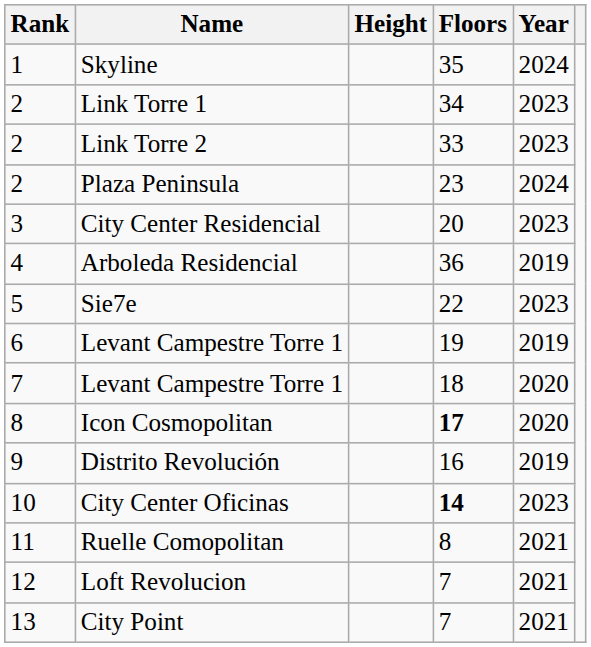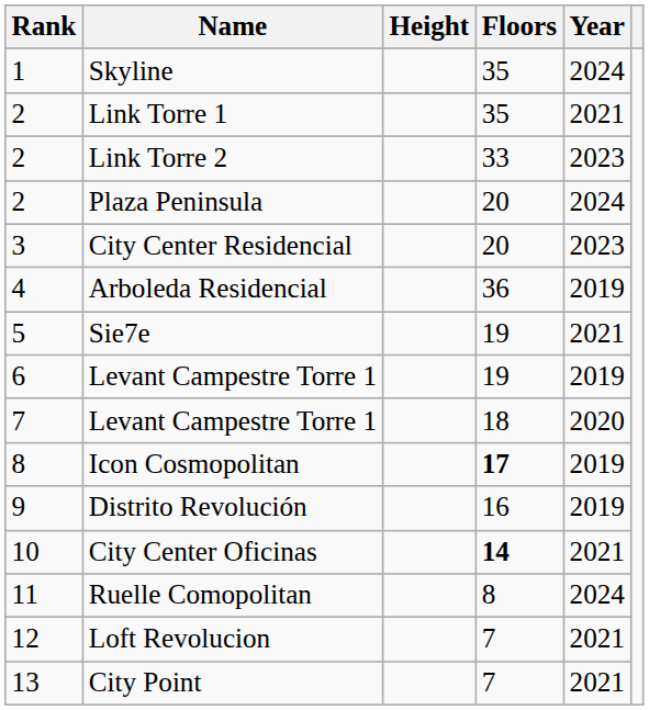Link Torre 1 | Floors: 34 -> 35
Link Torre 1 | Year: 2023 -> 2021
Plaza Peninsula | Floors: 23 -> 20
Sie7e | Floors: 22 -> 19
Sie7e | Year: 2023 -> 2021
Icon Cosmopolitan | Year: 2020 -> 2019
City Center Oficinas | Year: 2023 -> 2021
Ruelle Comopolitan | Year: 2021 -> 2024
